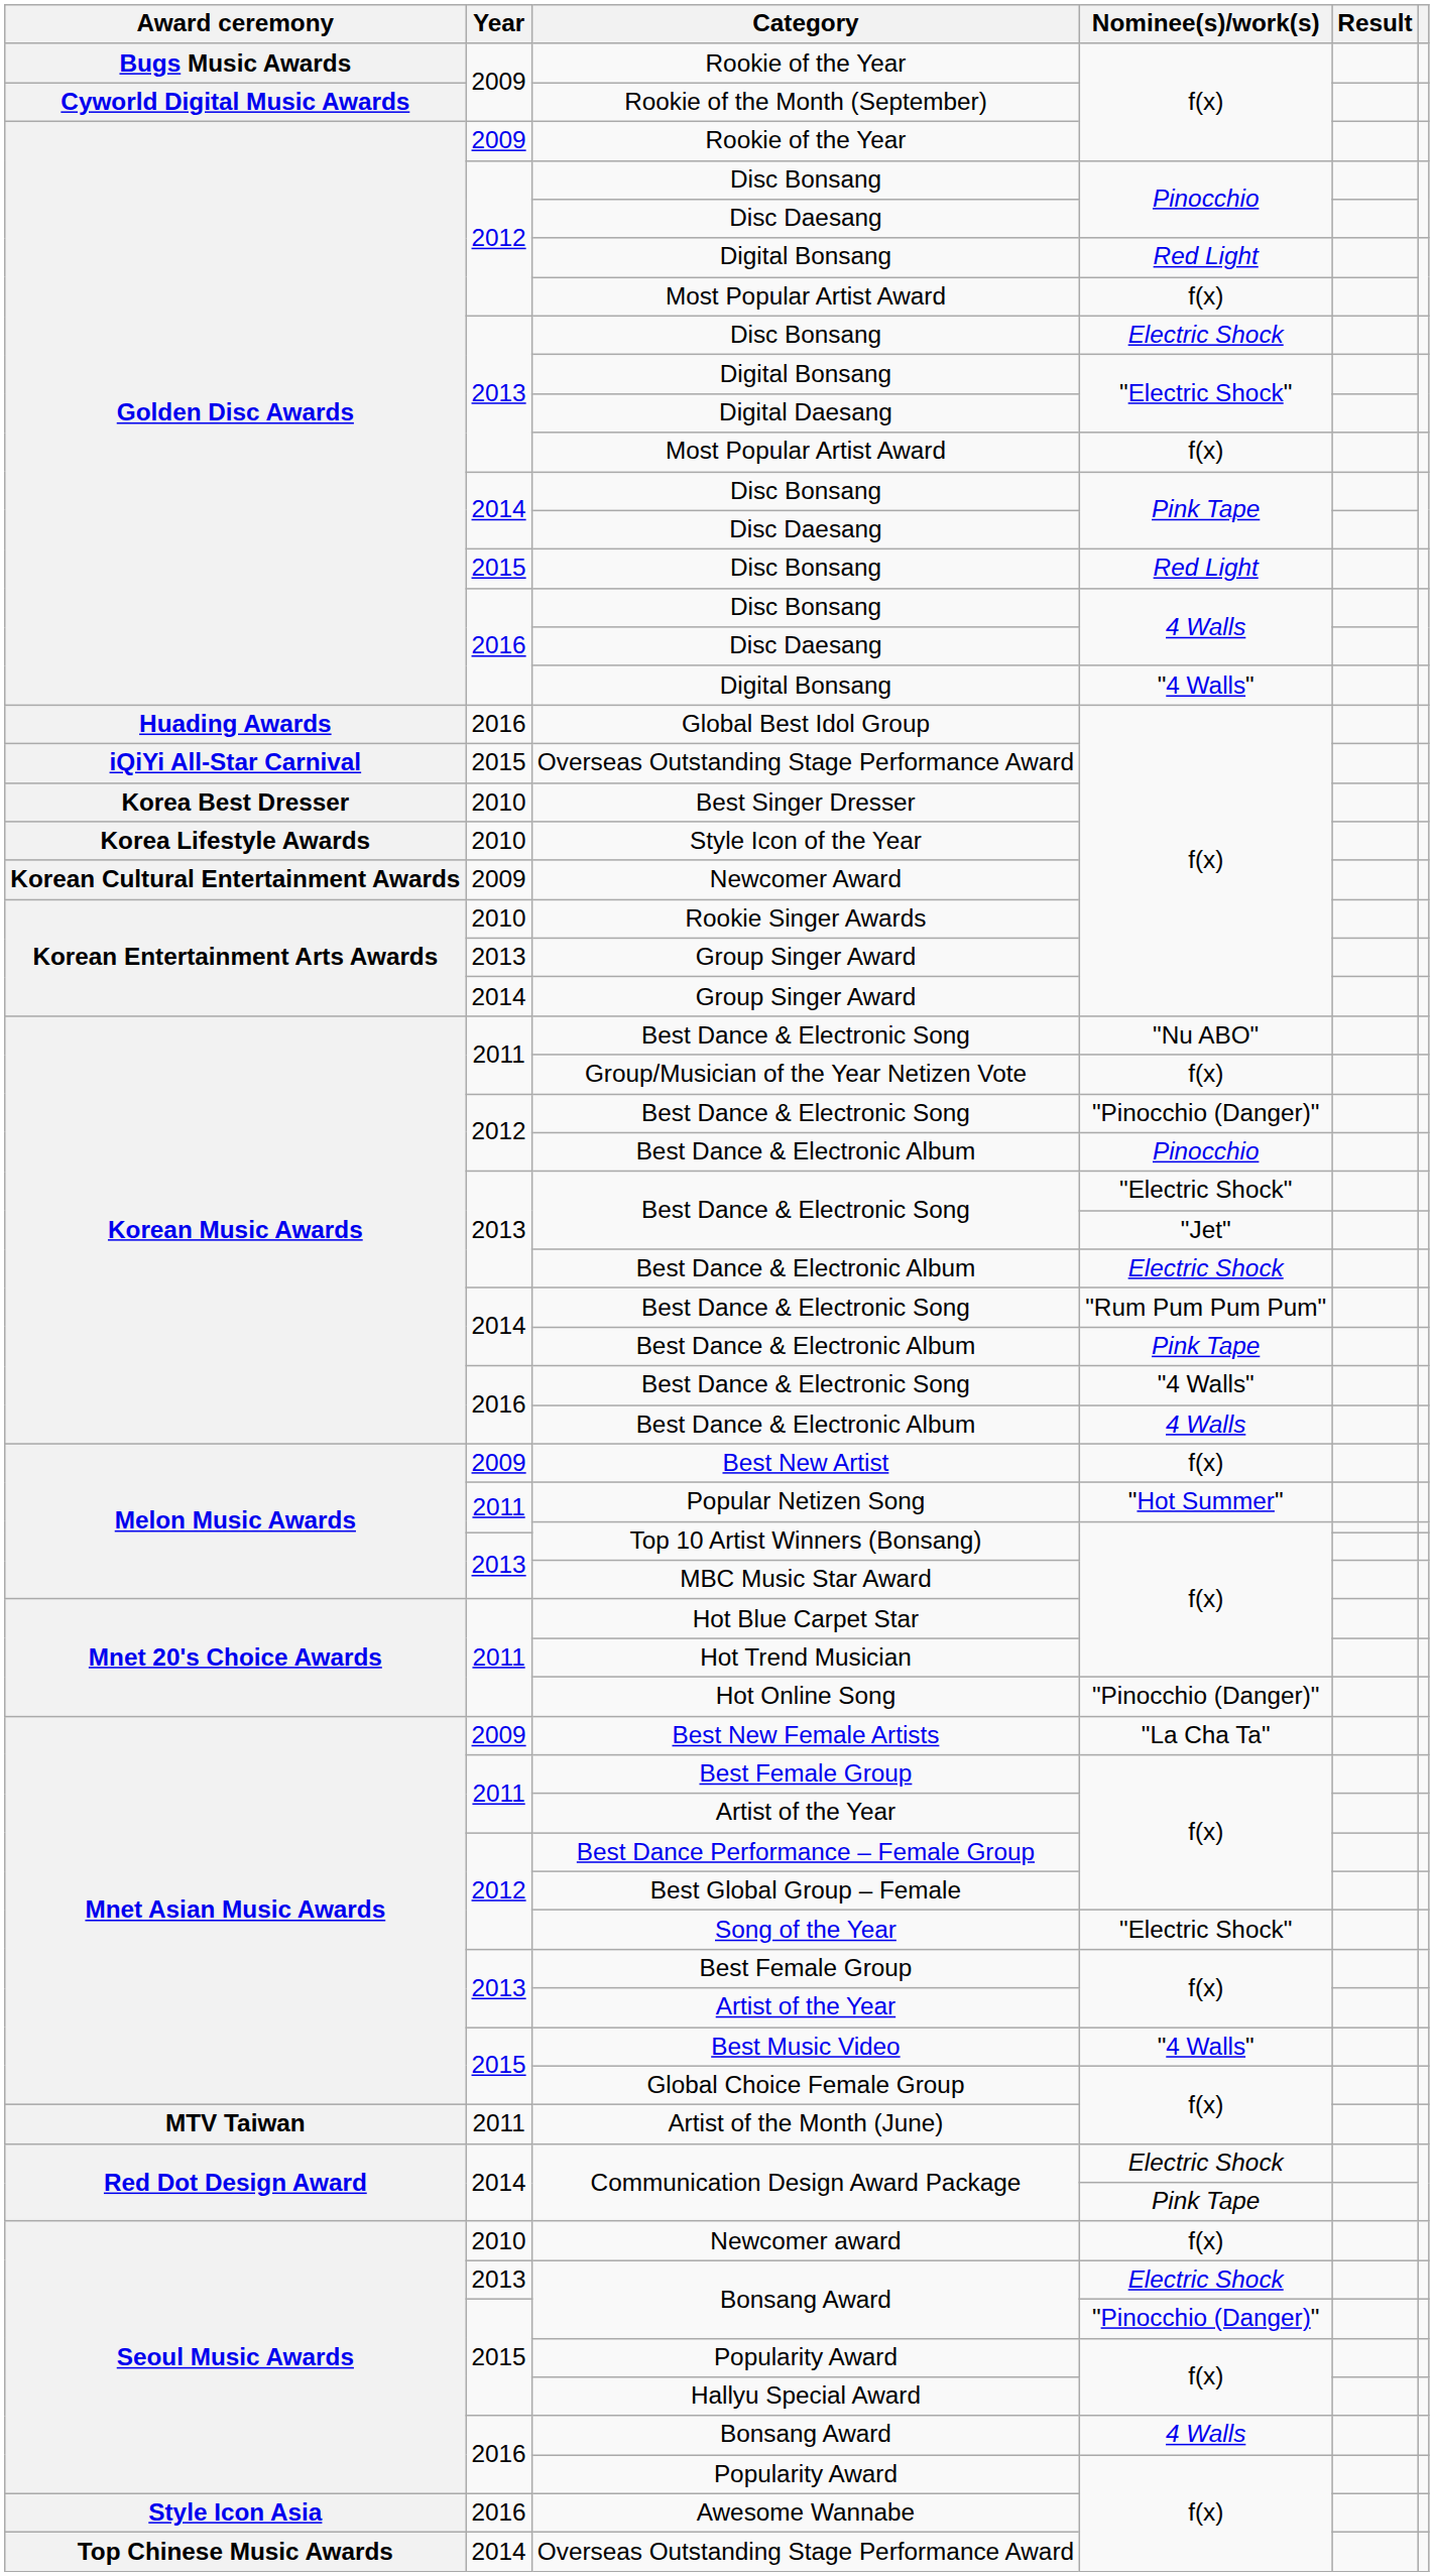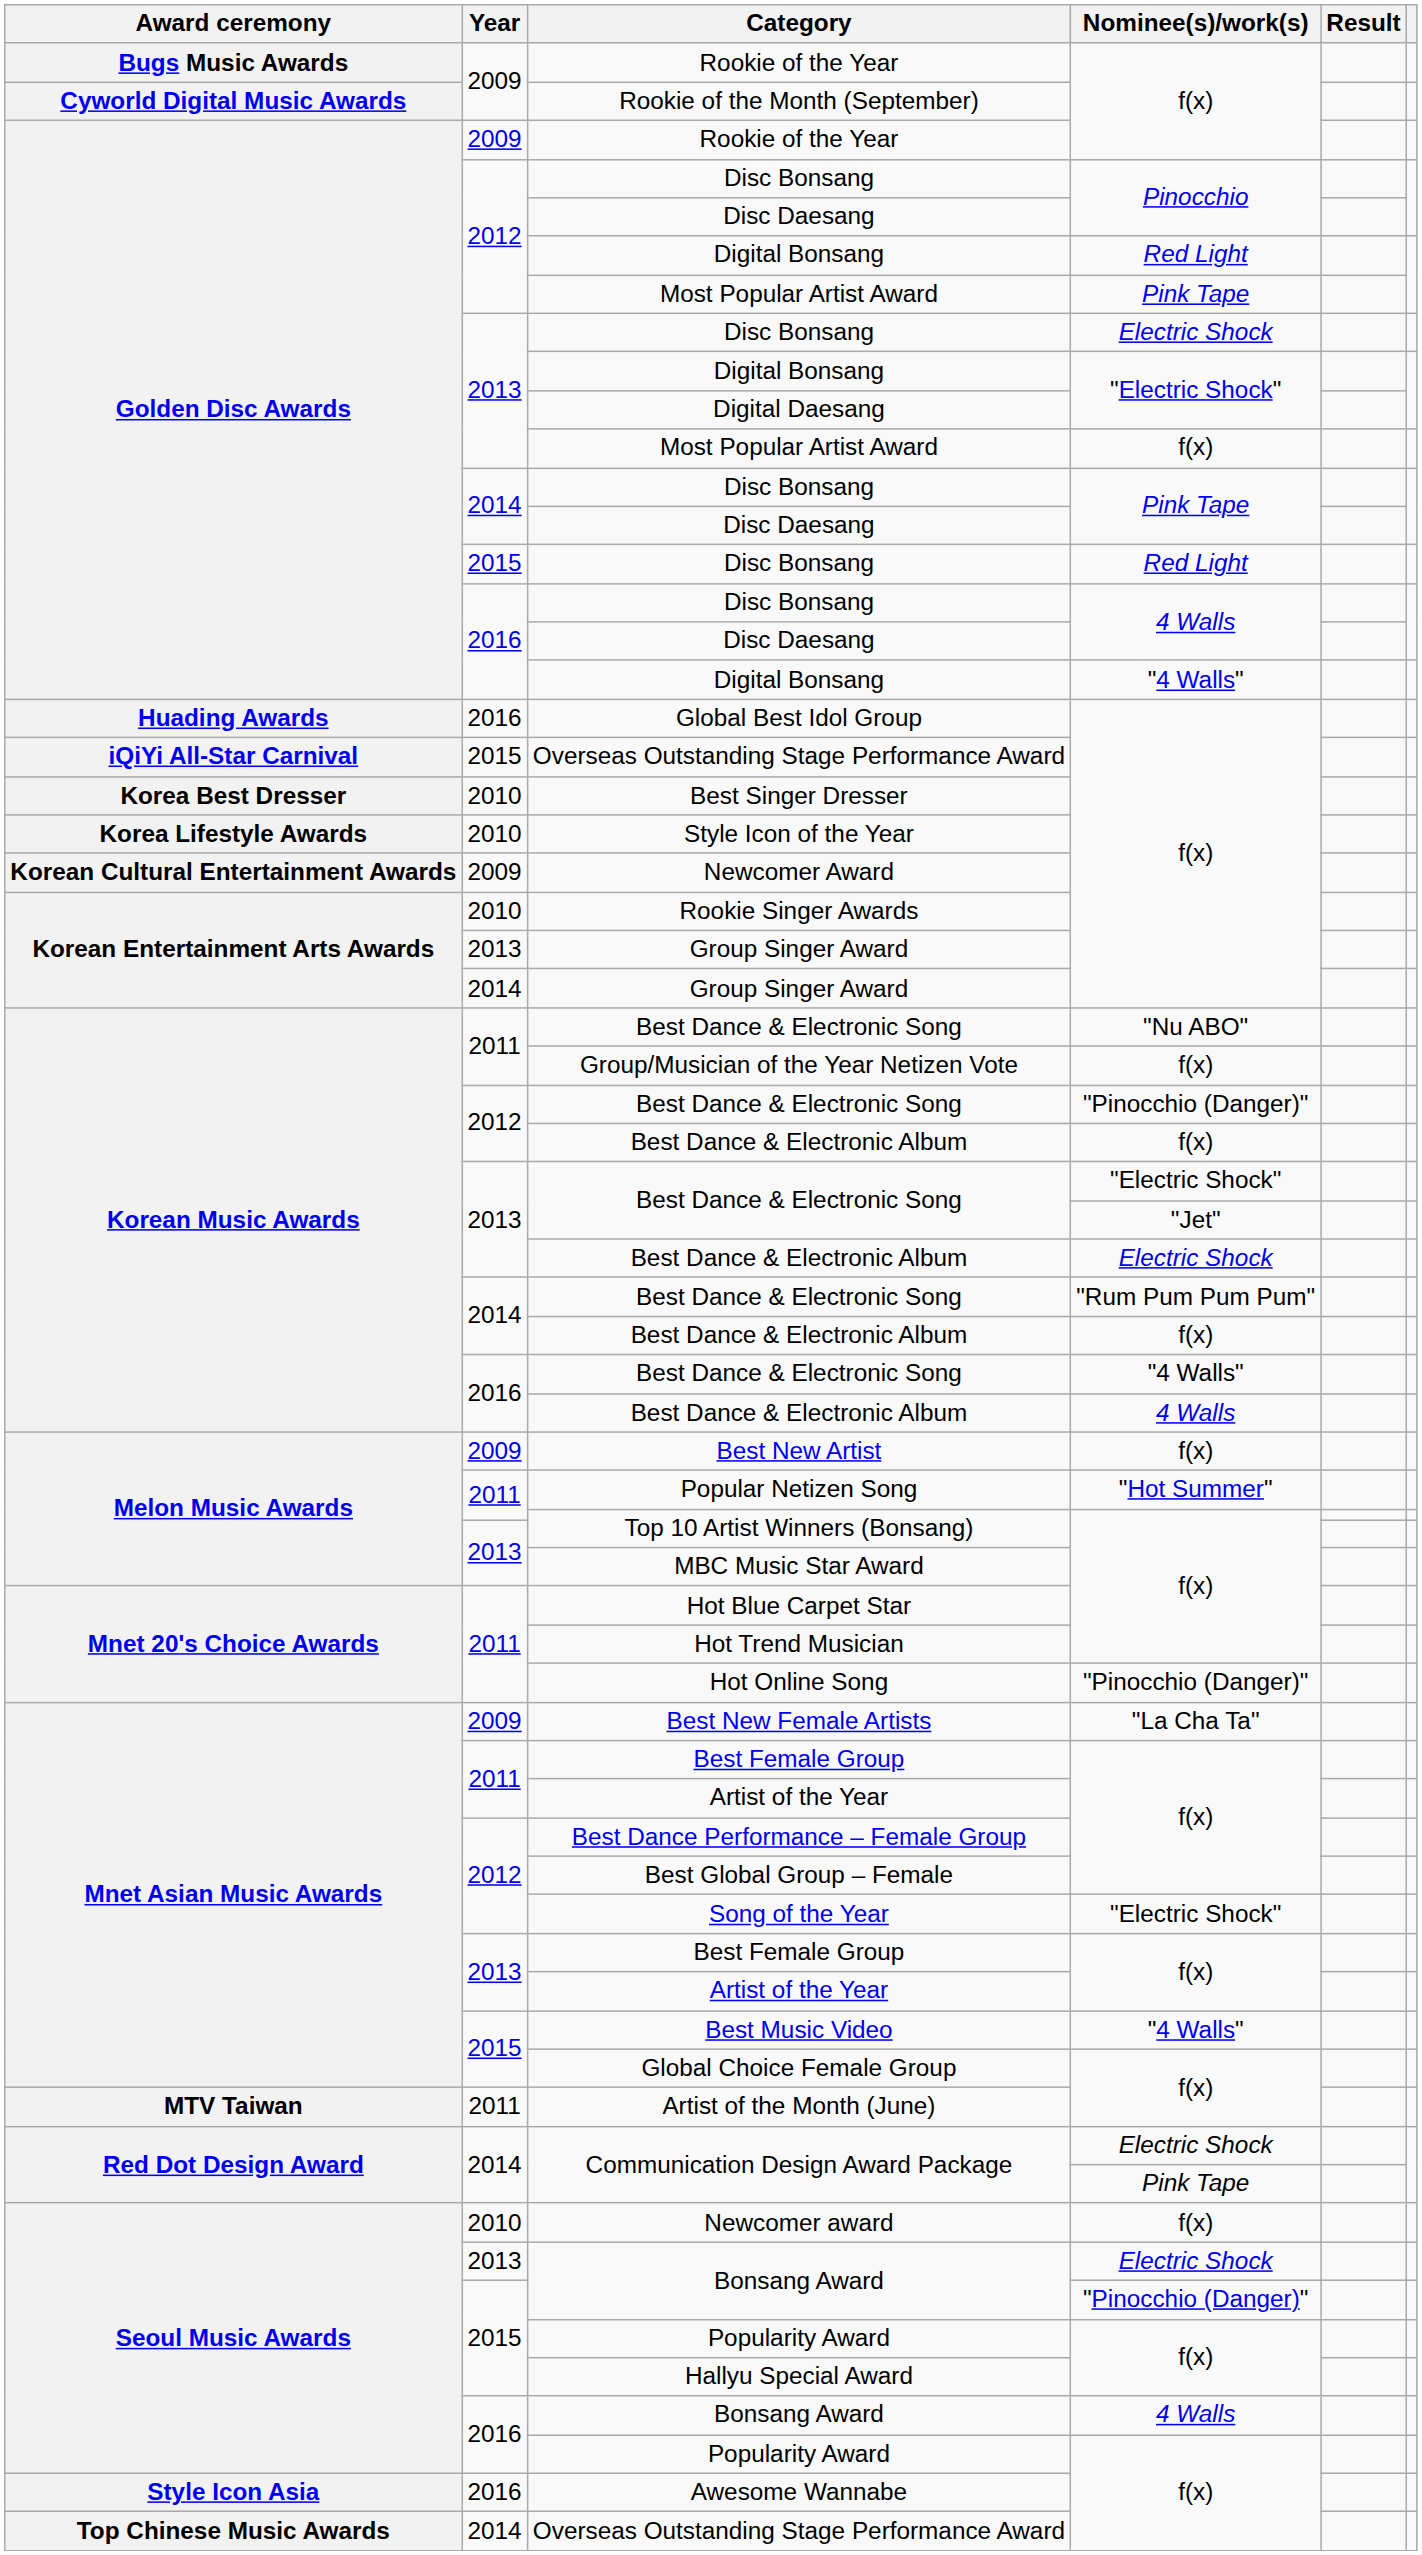2012 / Most Popular Artist Award | Nominee(s)/work(s): f(x) -> Pink Tape
2012 / Best Dance & Electronic Album | Nominee(s)/work(s): Pinocchio -> f(x)
2014 / Best Dance & Electronic Album | Nominee(s)/work(s): Pink Tape -> f(x)
